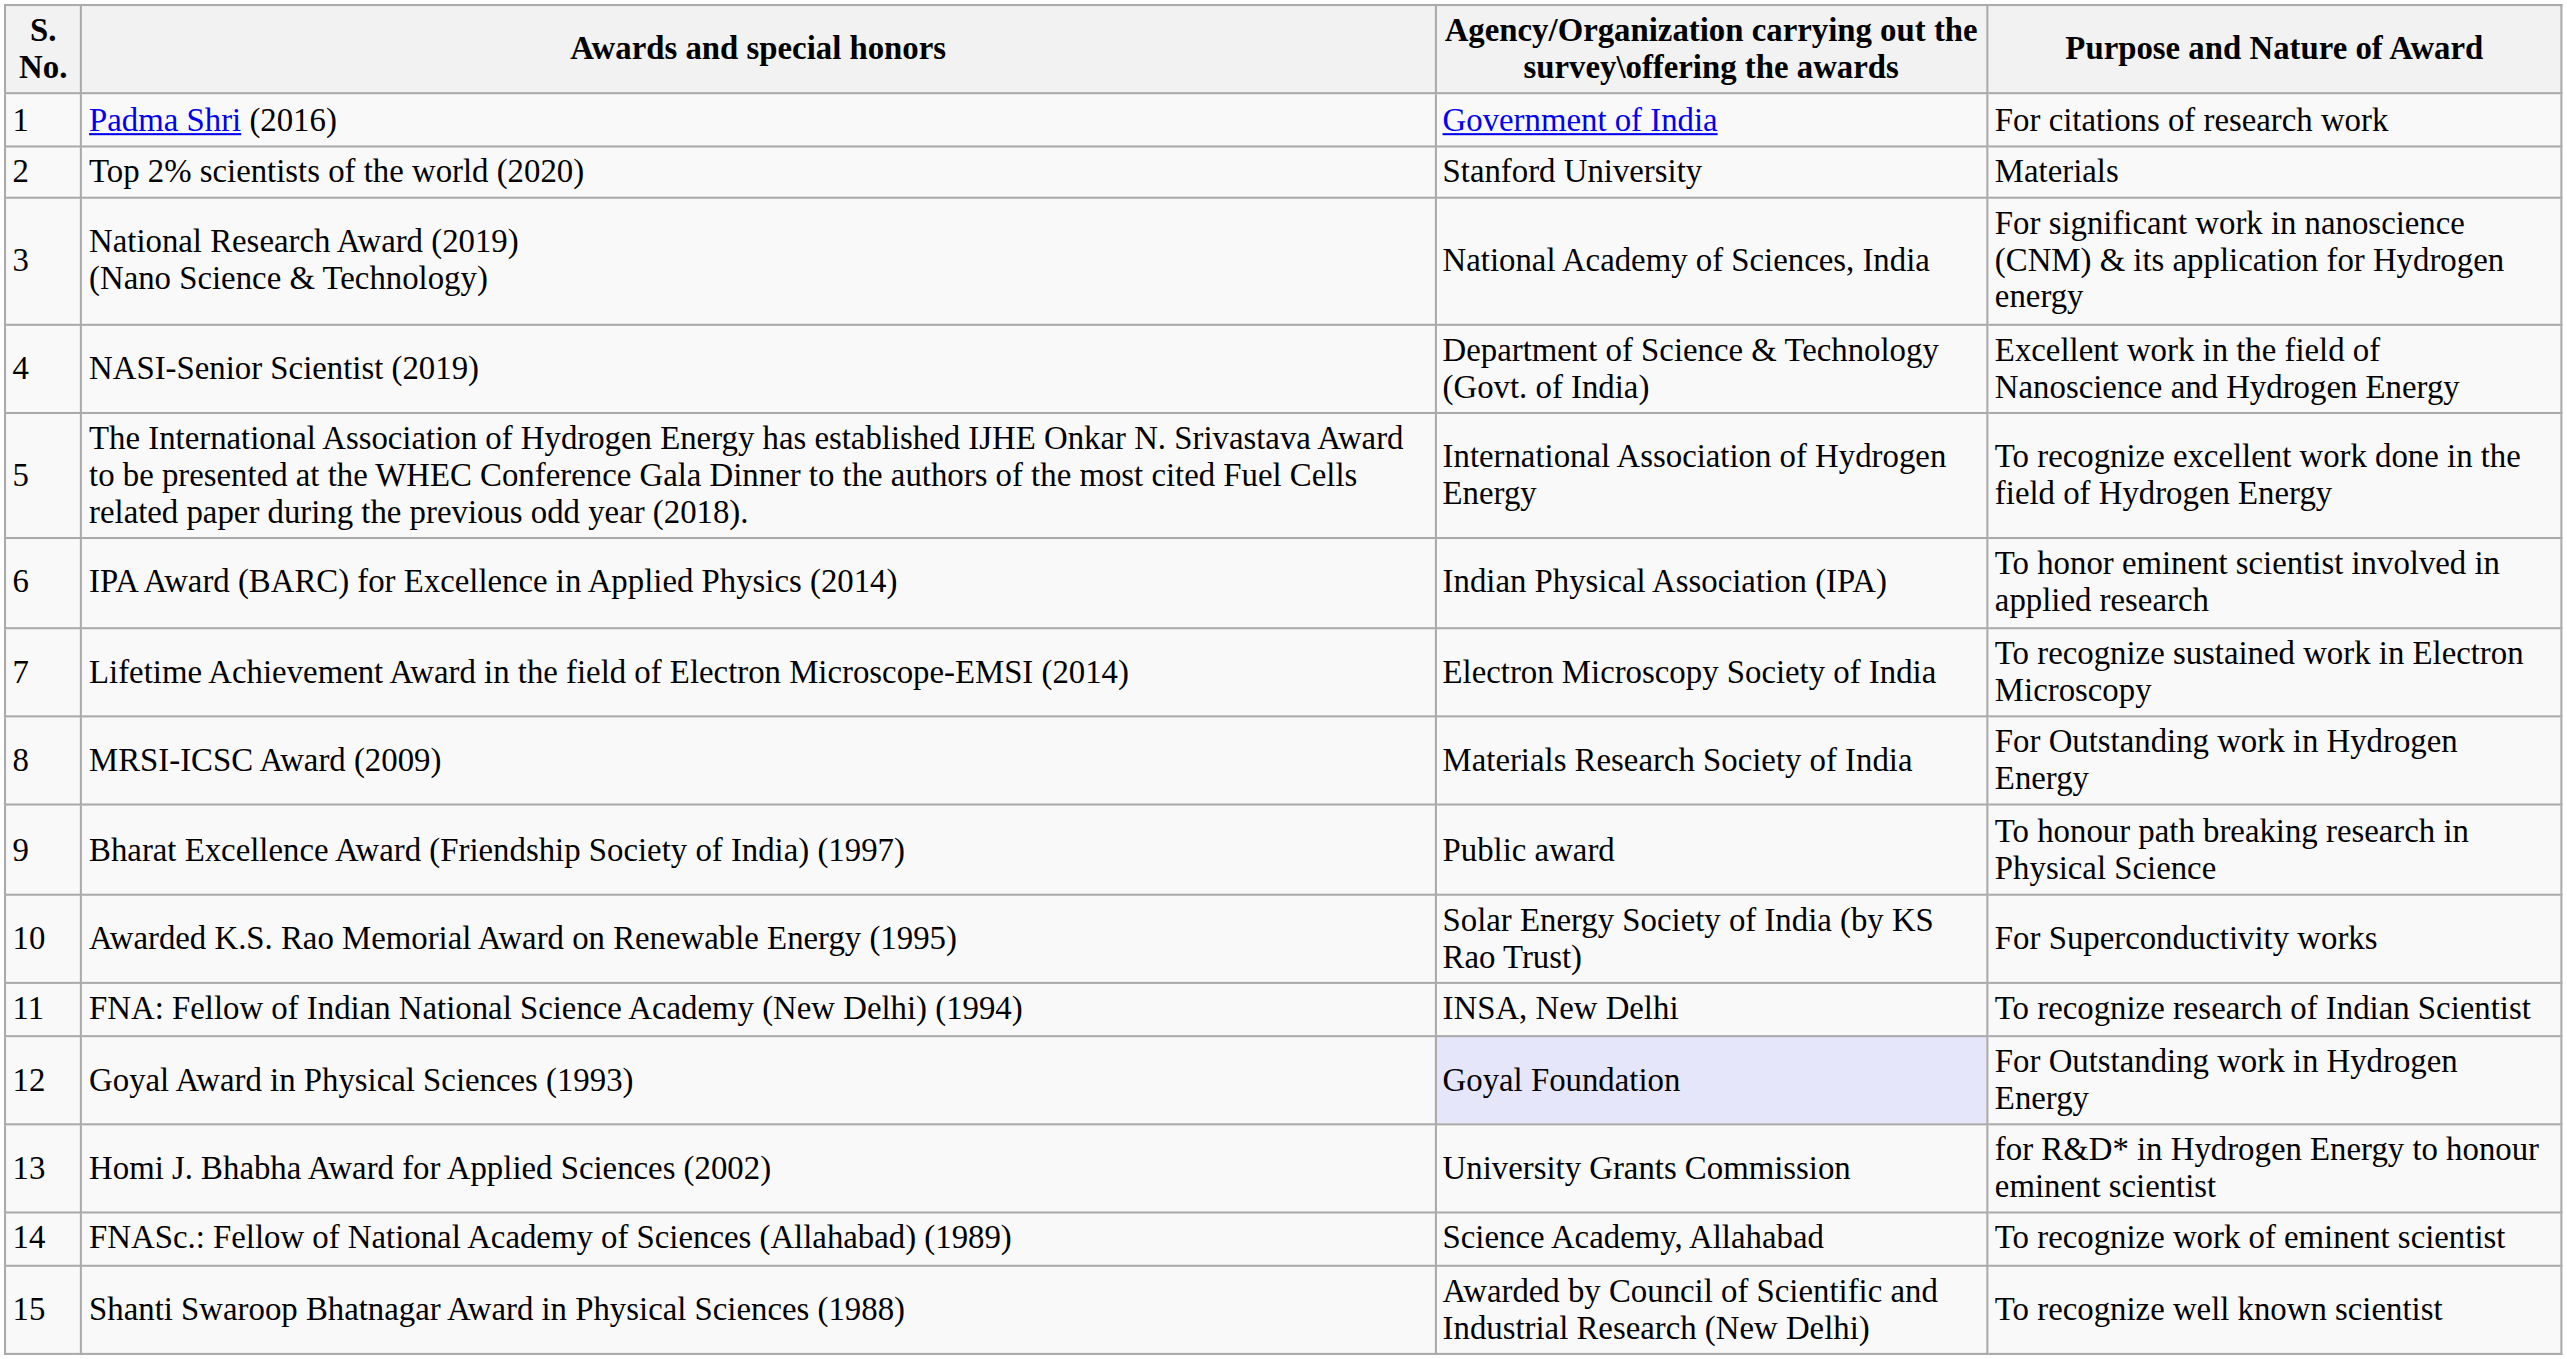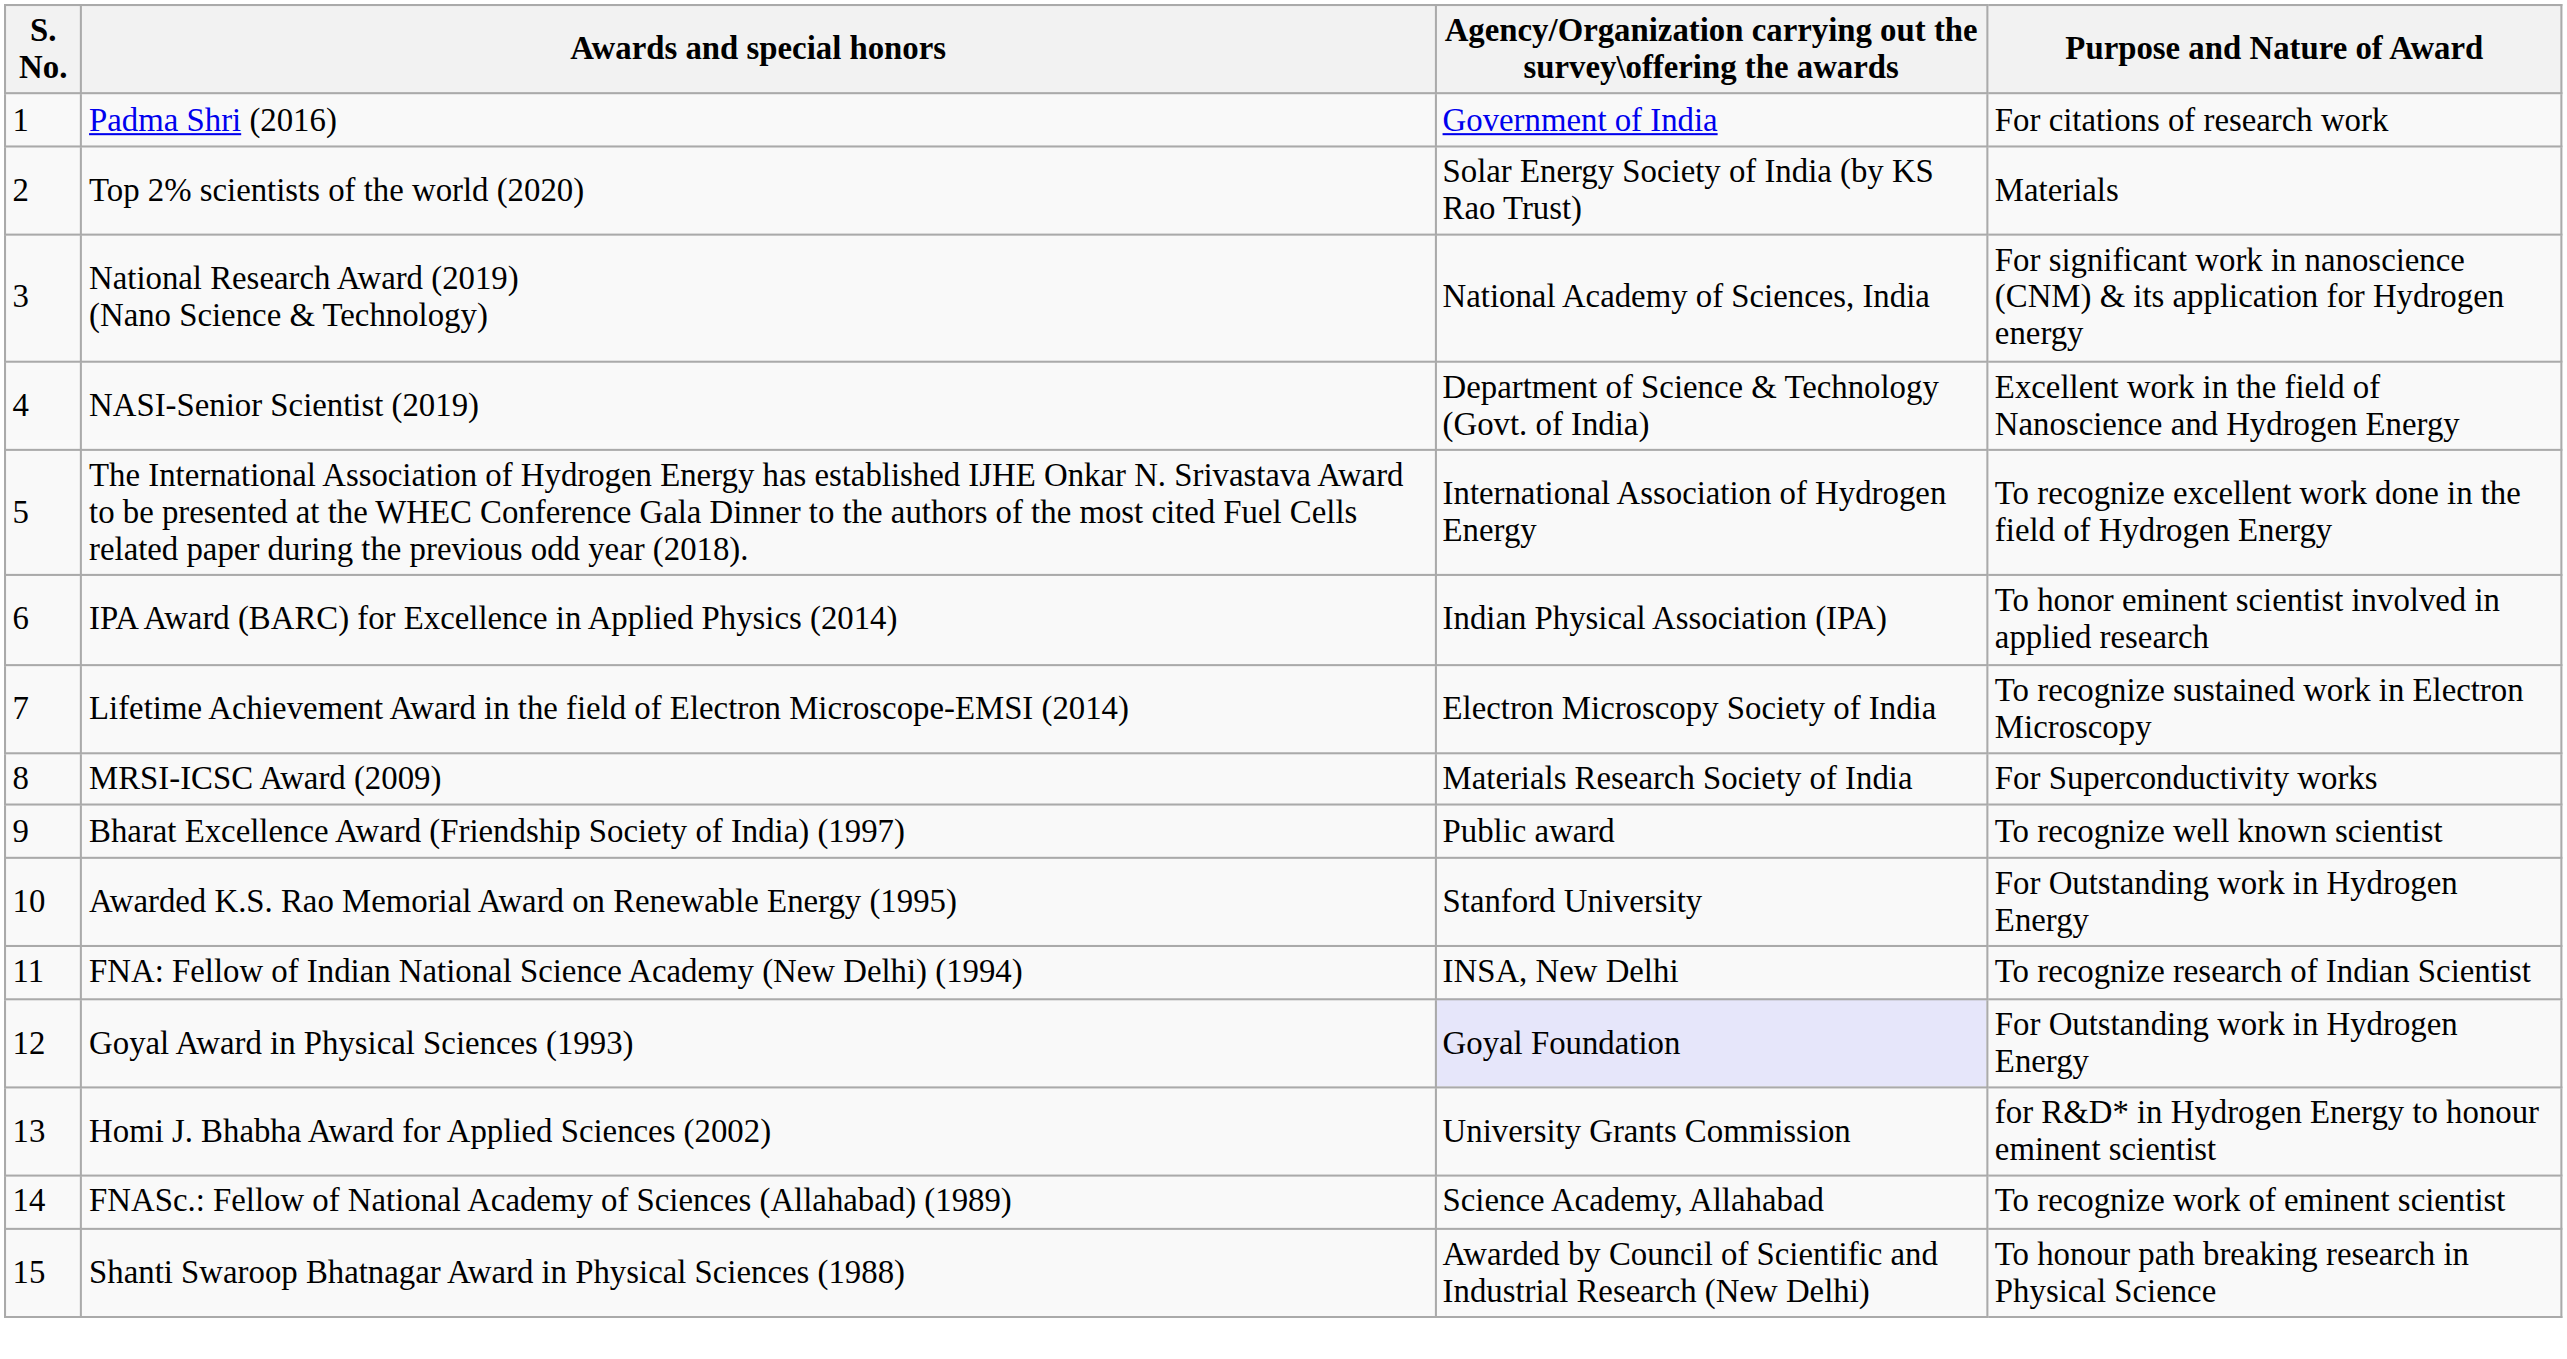Top 2% scientists of the world (2020) | column 3: Stanford University -> Solar Energy Society of India (by KS Rao Trust)
MRSI-ICSC Award (2009) | Purpose and Nature of Award: For Outstanding work in Hydrogen Energy -> For Superconductivity works
Bharat Excellence Award (Friendship Society of India) (1997) | Purpose and Nature of Award: To honour path breaking research in Physical Science -> To recognize well known scientist
Awarded K.S. Rao Memorial Award on Renewable Energy (1995) | column 3: Solar Energy Society of India (by KS Rao Trust) -> Stanford University
Awarded K.S. Rao Memorial Award on Renewable Energy (1995) | Purpose and Nature of Award: For Superconductivity works -> For Outstanding work in Hydrogen Energy
Shanti Swaroop Bhatnagar Award in Physical Sciences (1988) | Purpose and Nature of Award: To recognize well known scientist -> To honour path breaking research in Physical Science
